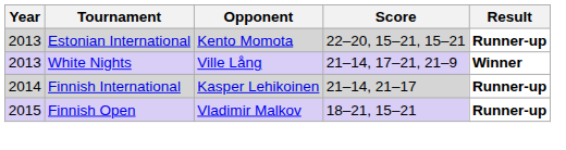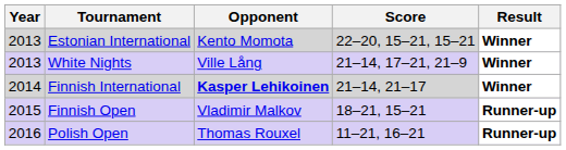Estonian International | Result: Runner-up -> Winner
Finnish International | Opponent: normal -> bold
Finnish International | Result: Runner-up -> Winner
+ row: 2016 | Polish Open | Thomas Rouxel | 11–21, 16–21 | Runner-up
